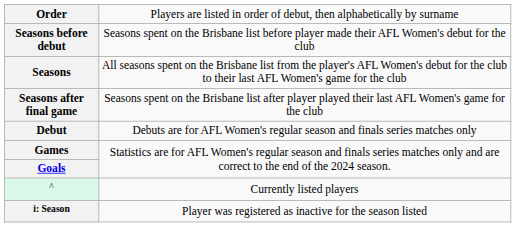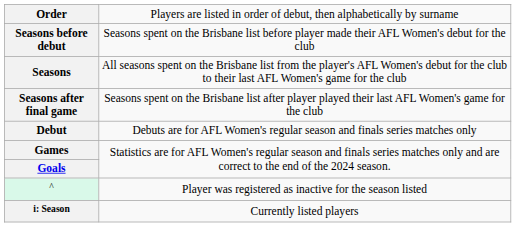^ | column 2: Currently listed players -> Player was registered as inactive for the season listed
i: Season | column 2: Player was registered as inactive for the season listed -> Currently listed players
